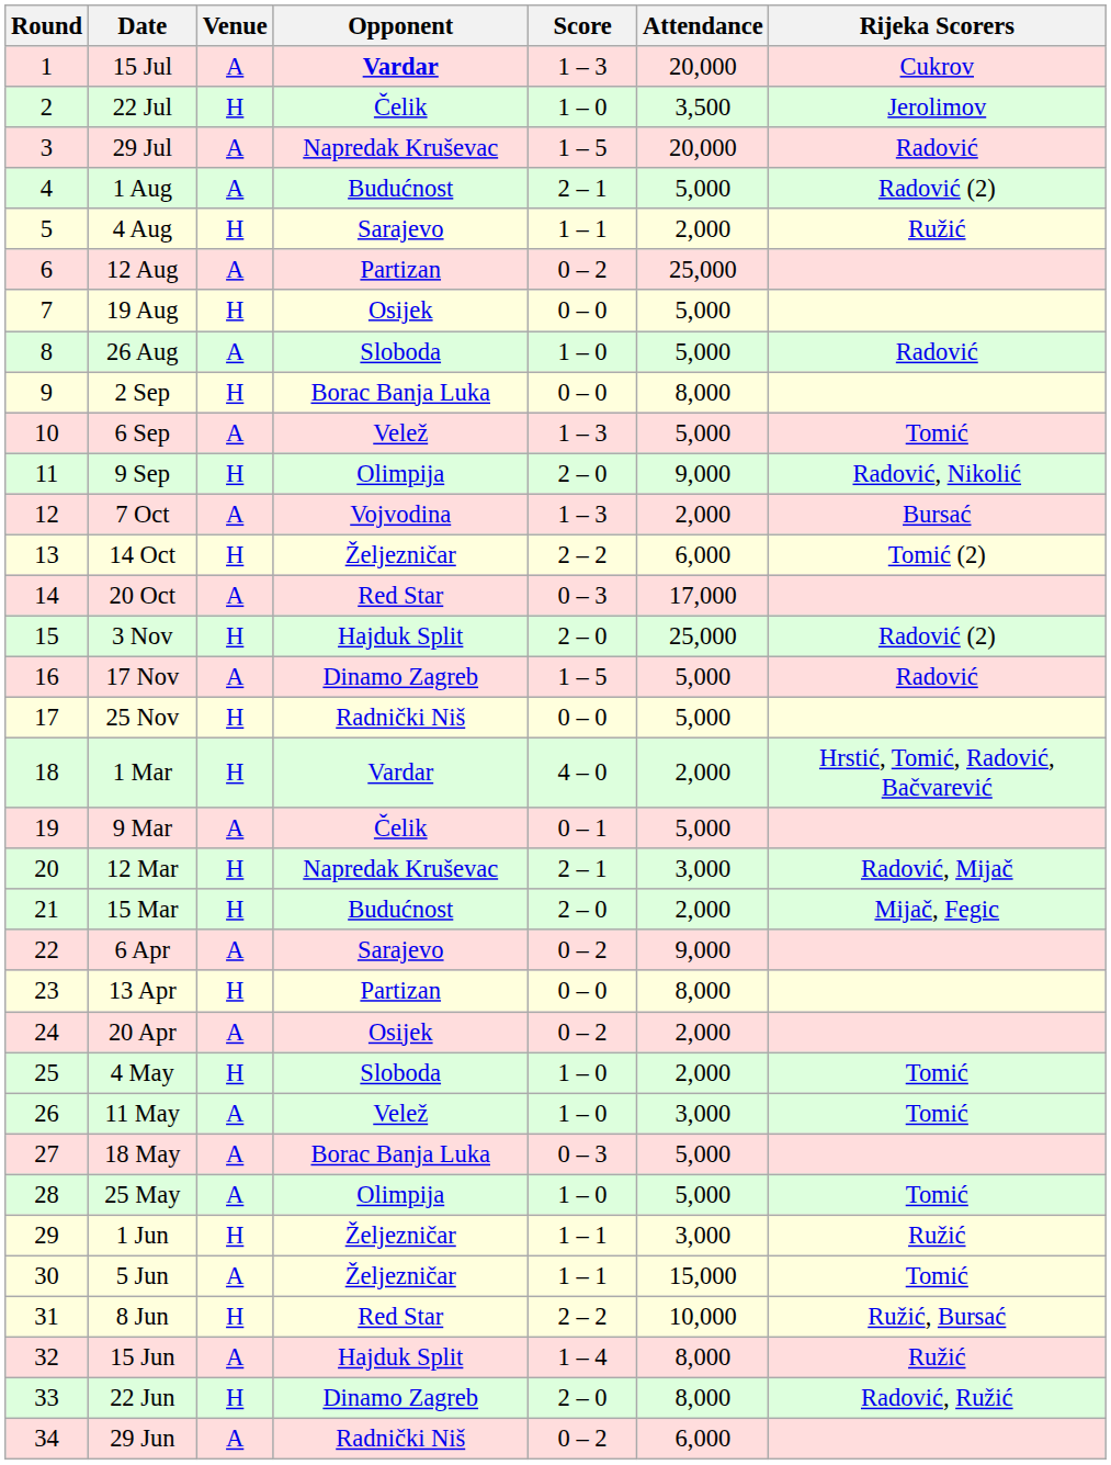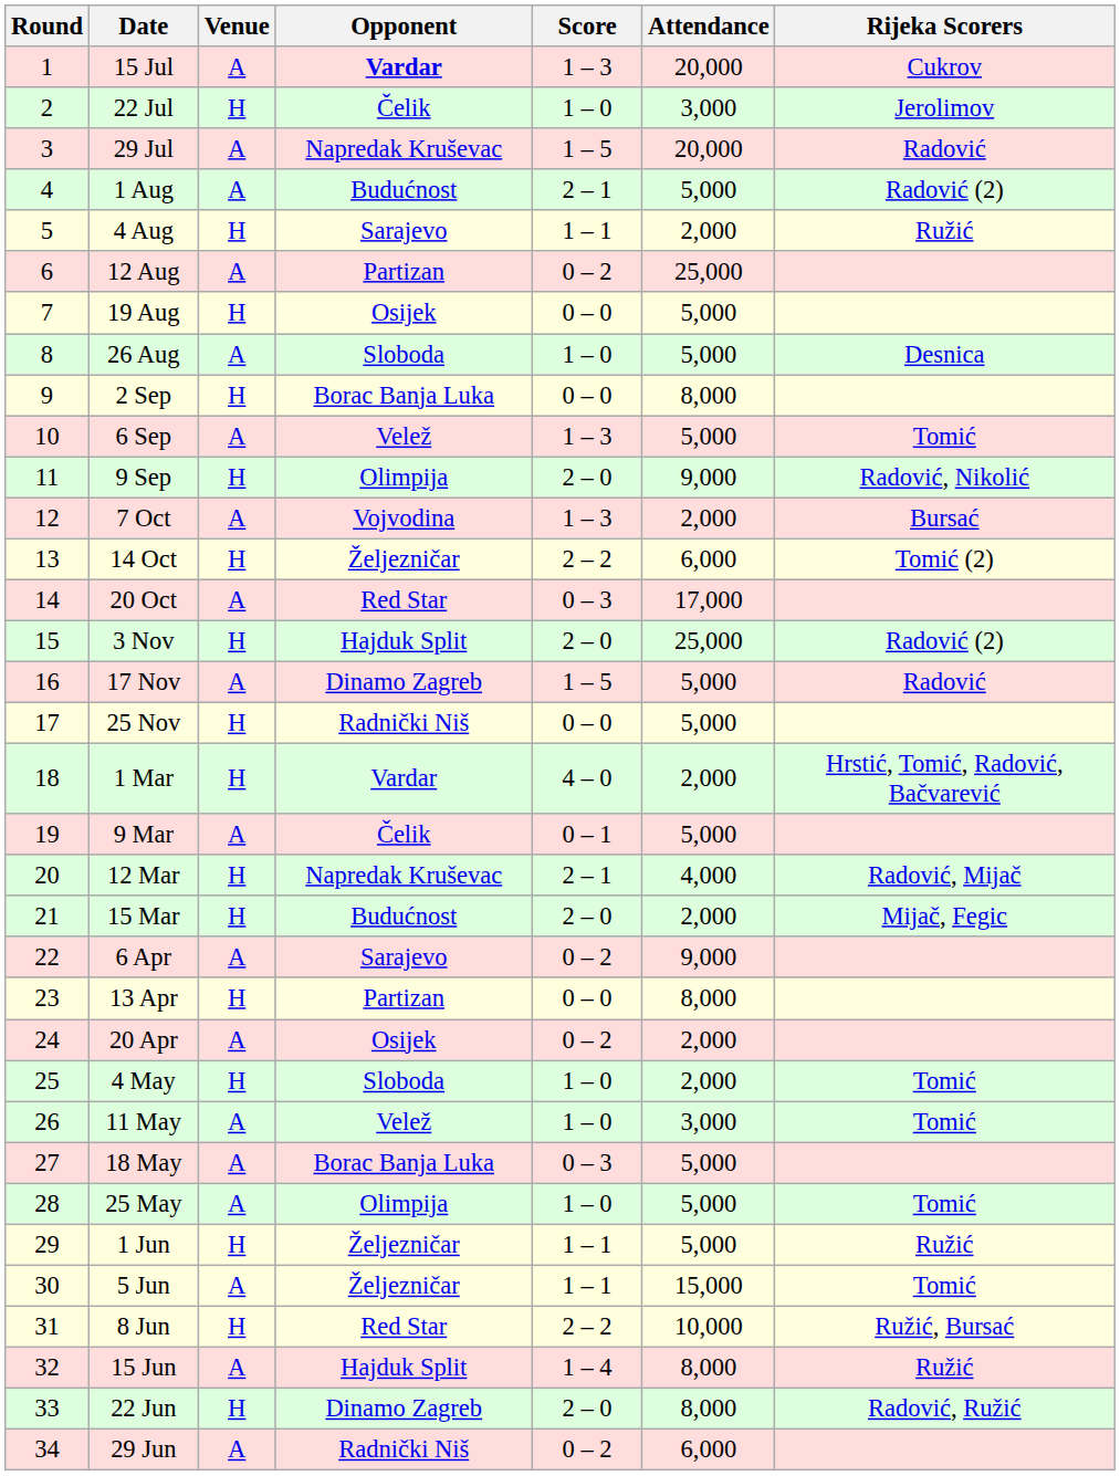22 Jul | Attendance: 3,500 -> 3,000
26 Aug | Rijeka Scorers: Radović -> Desnica
12 Mar | Attendance: 3,000 -> 4,000
1 Jun | Attendance: 3,000 -> 5,000
